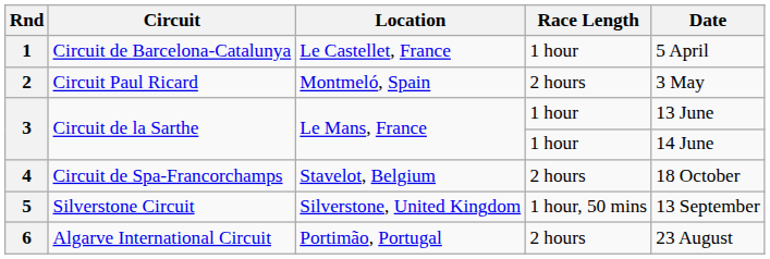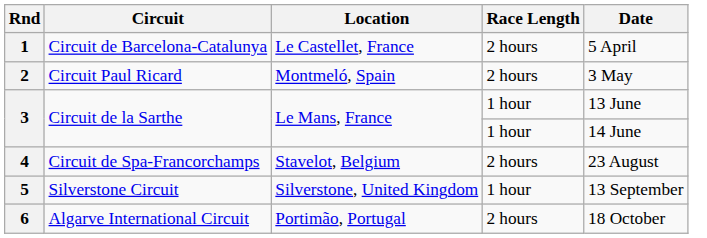1 | Race Length: 1 hour -> 2 hours
4 | Date: 18 October -> 23 August
5 | Race Length: 1 hour, 50 mins -> 1 hour
6 | Date: 23 August -> 18 October
